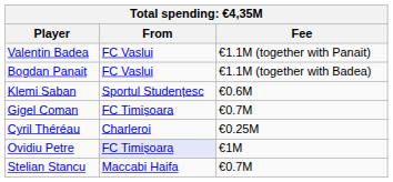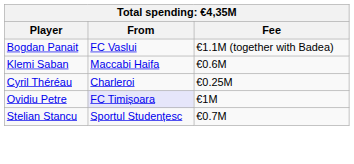- row: Valentin Badea | FC Vaslui | €1.1M (together with Panait)
Klemi Saban | From: Sportul Studențesc -> Maccabi Haifa
- row: Gigel Coman | FC Timișoara | €0.7M
Stelian Stancu | From: Maccabi Haifa -> Sportul Studențesc
